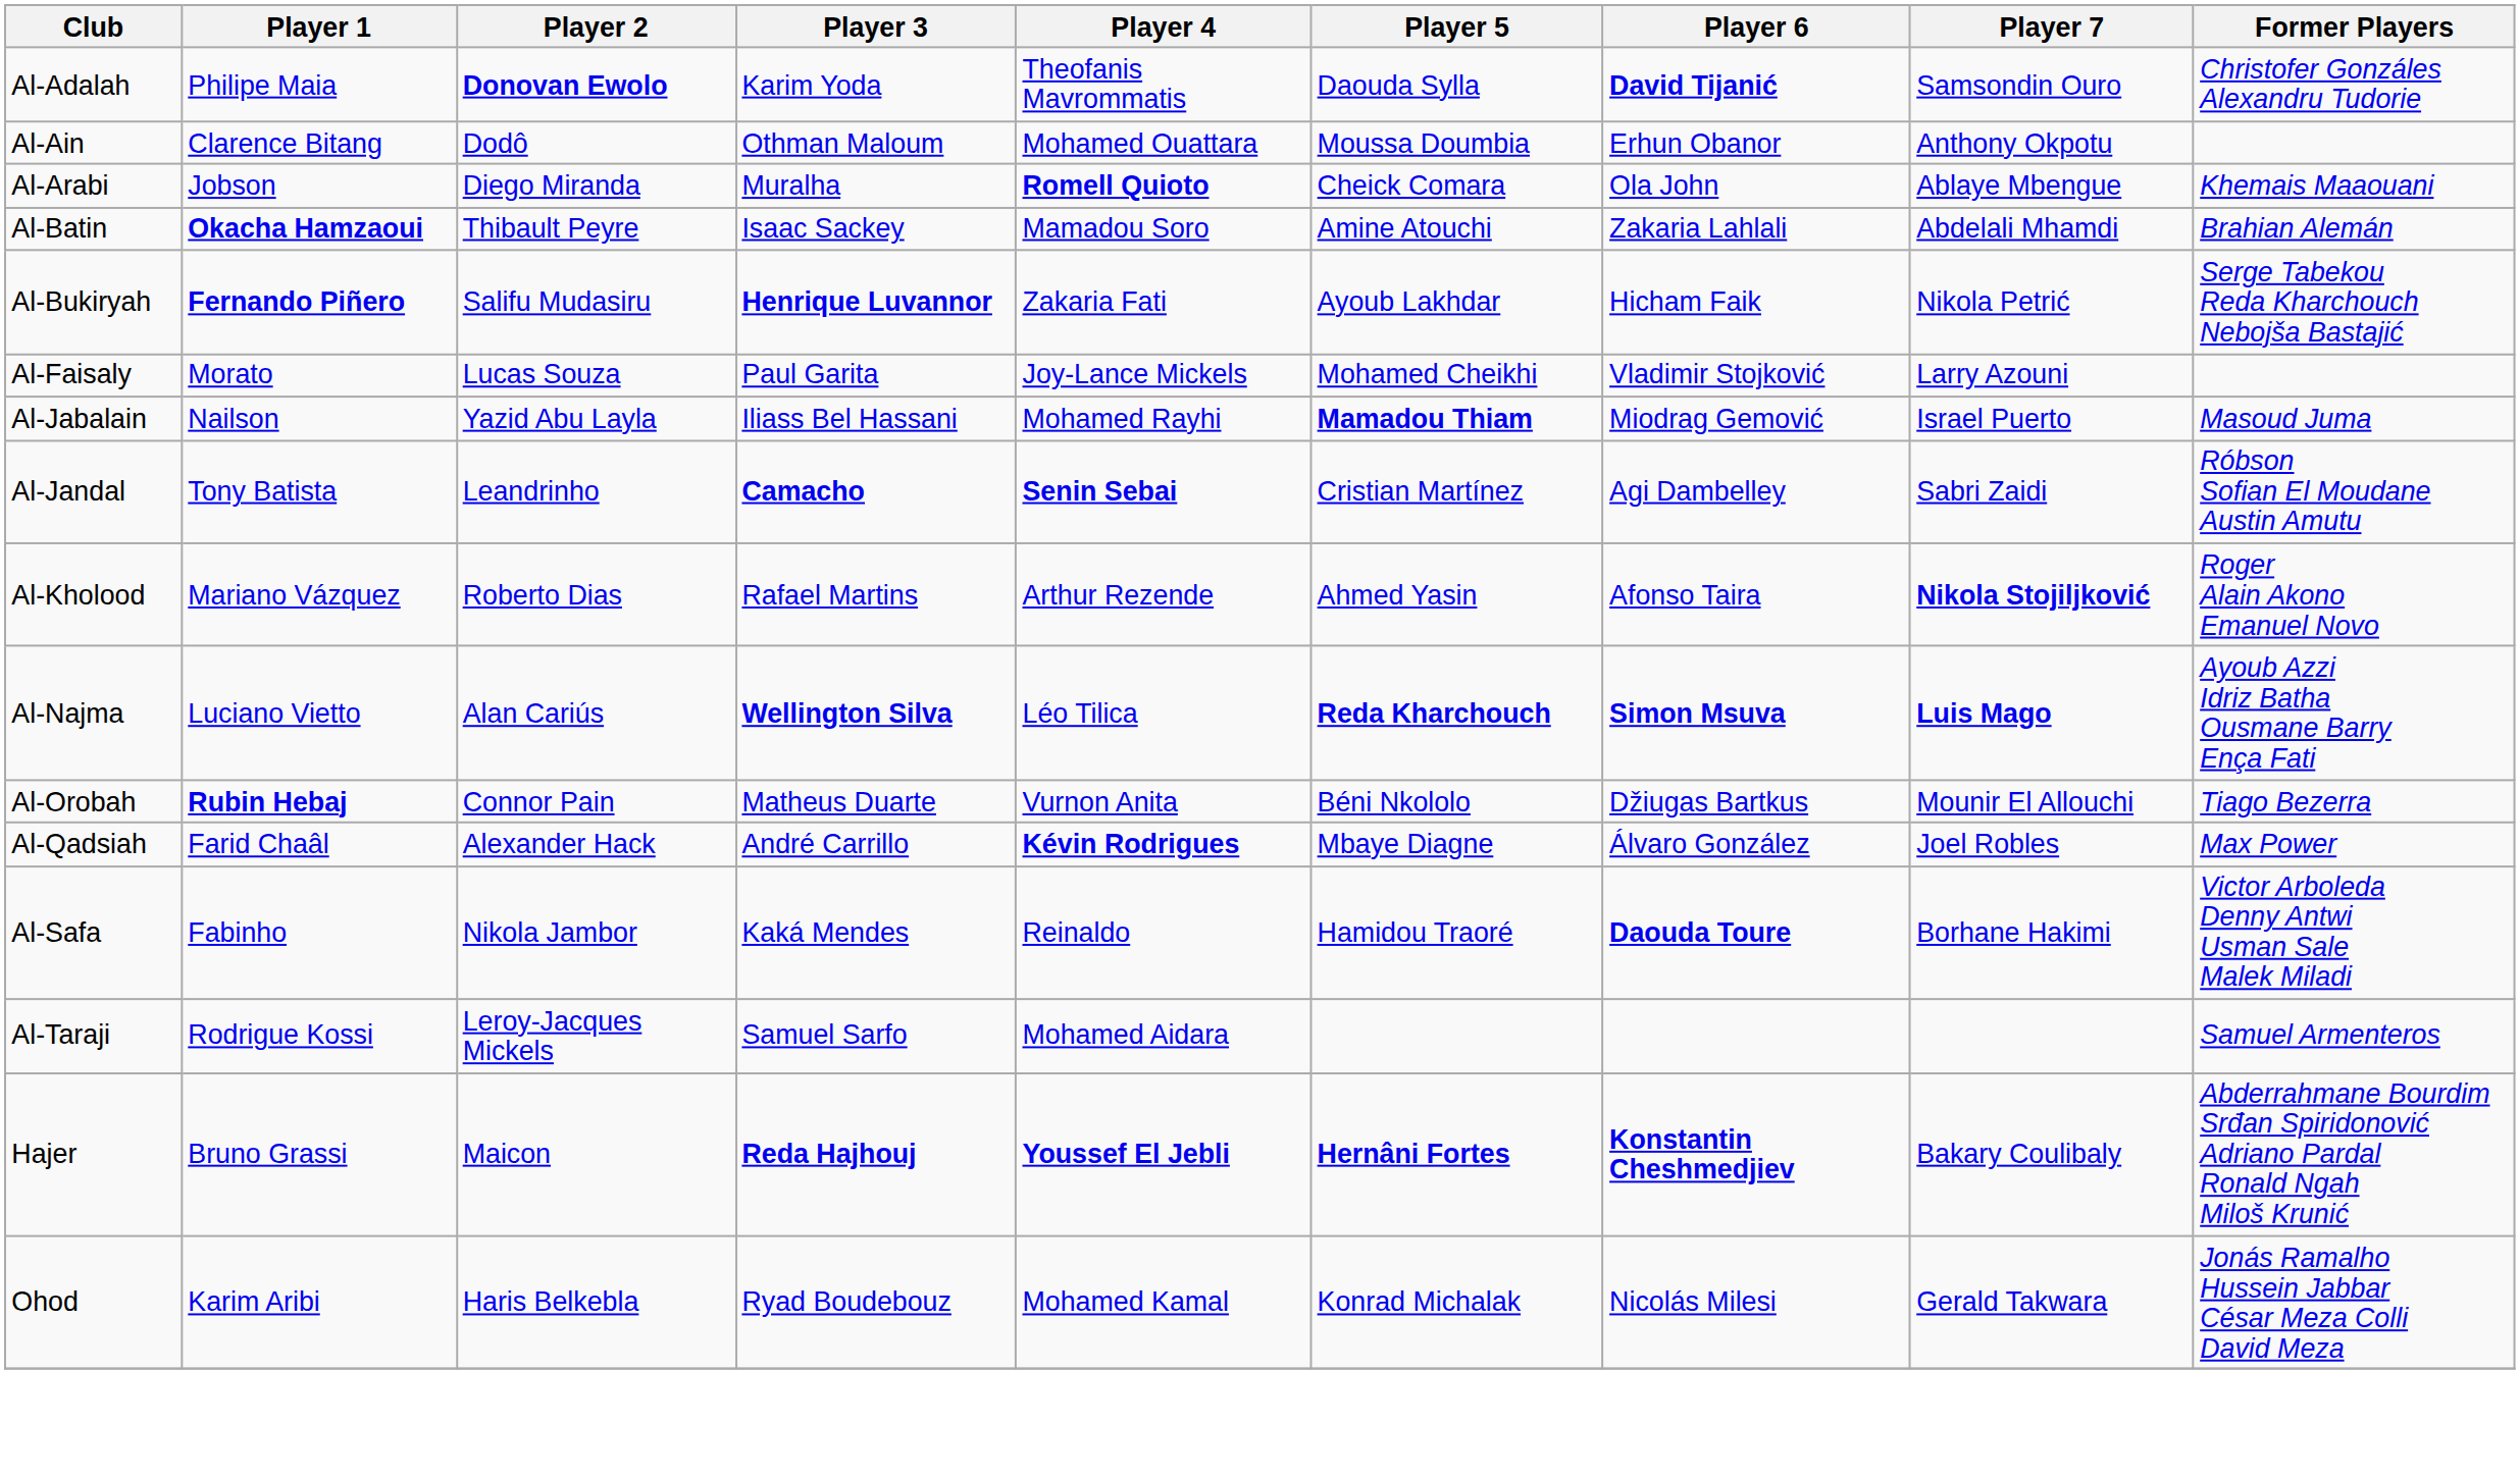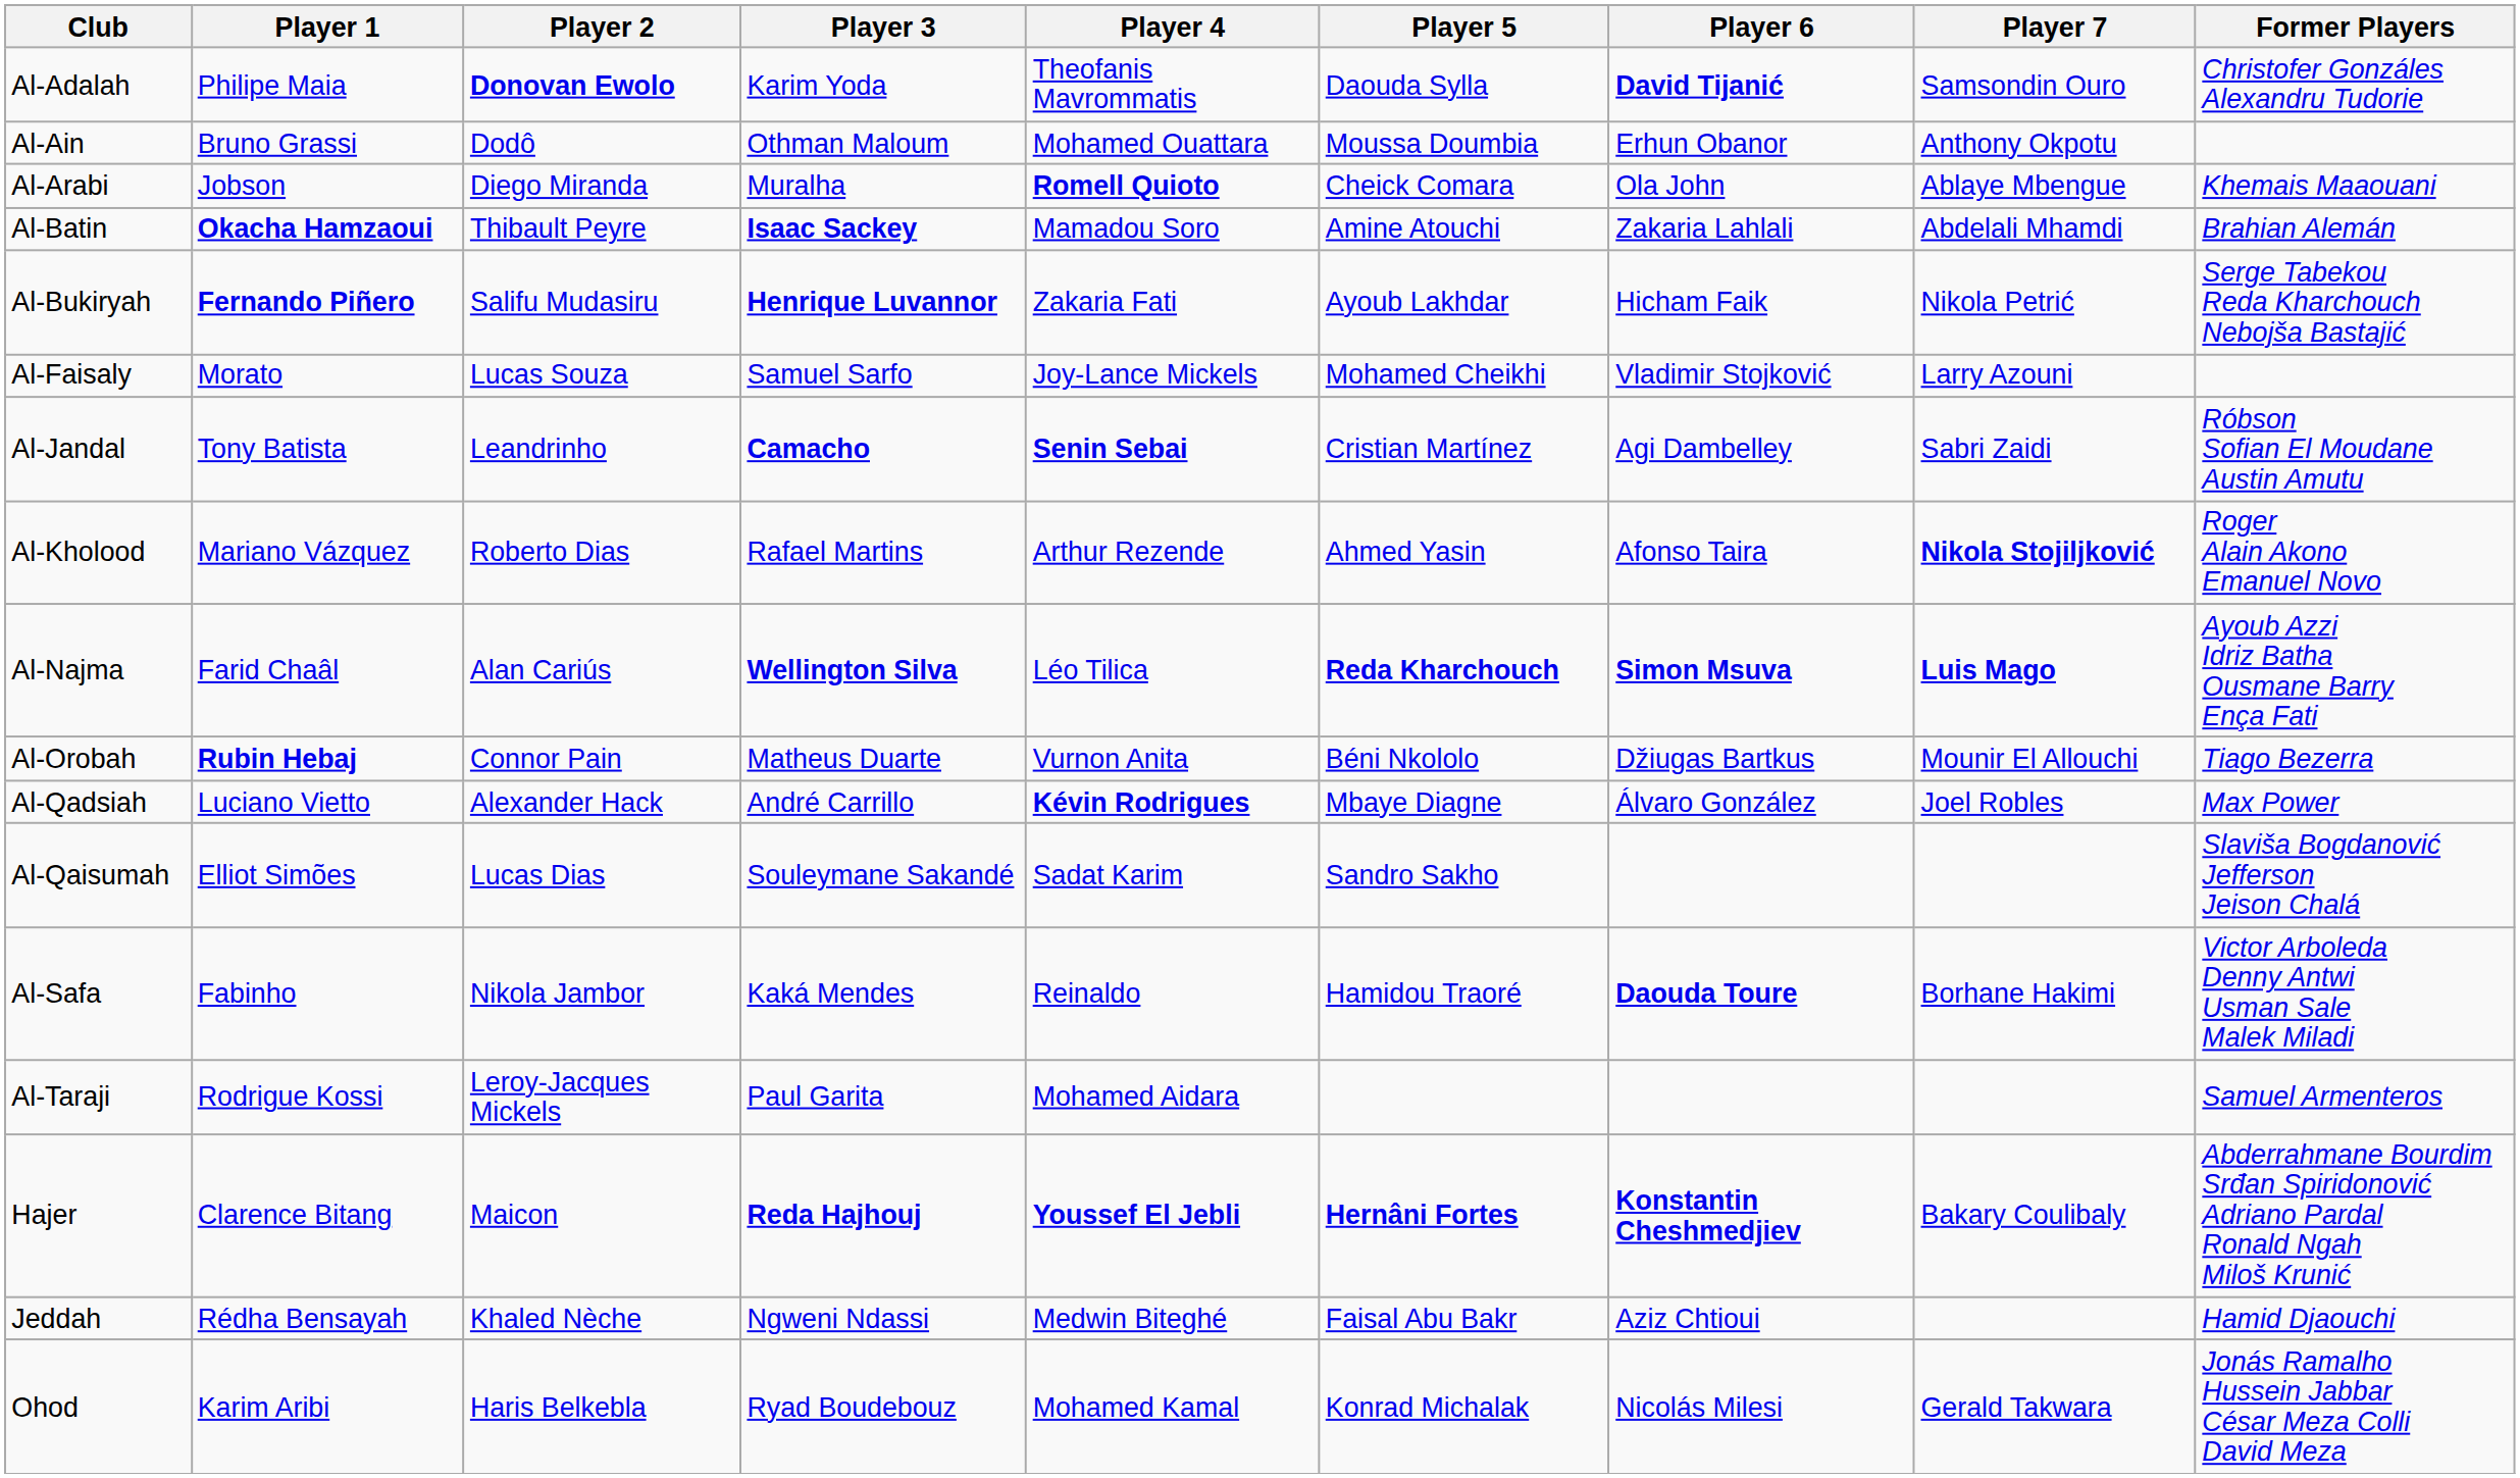Al-Ain | Player 1: Clarence Bitang -> Bruno Grassi
Al-Batin | Player 3: normal -> bold
Al-Faisaly | Player 3: Paul Garita -> Samuel Sarfo
- row: Al-Jabalain | Nailson | Yazid Abu Layla | Iliass Bel Hassani | Mohamed Rayhi | Mamadou Thiam | Miodrag Gemović | Israel Puerto | Masoud Juma
Al-Najma | Player 1: Luciano Vietto -> Farid Chaâl
Al-Qadsiah | Player 1: Farid Chaâl -> Luciano Vietto
+ row: Al-Qaisumah | Elliot Simões | Lucas Dias | Souleymane Sakandé | Sadat Karim | Sandro Sakho | Slaviša Bogdanović Jefferson Jeison Chalá
Al-Taraji | Player 3: Samuel Sarfo -> Paul Garita
Hajer | Player 1: Bruno Grassi -> Clarence Bitang
+ row: Jeddah | Rédha Bensayah | Khaled Nèche | Ngweni Ndassi | Medwin Biteghé | Faisal Abu Bakr | Aziz Chtioui | Hamid Djaouchi
